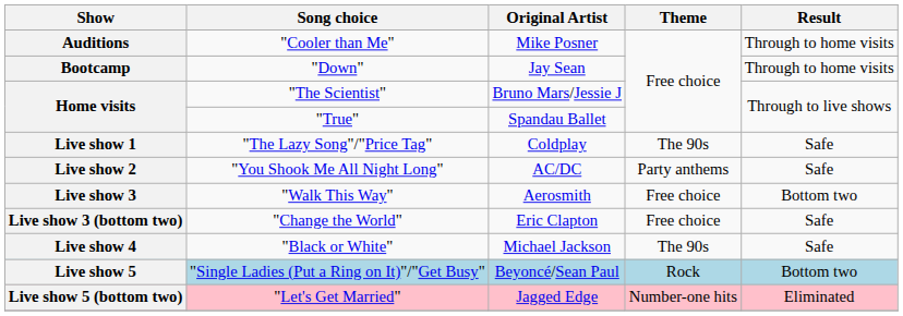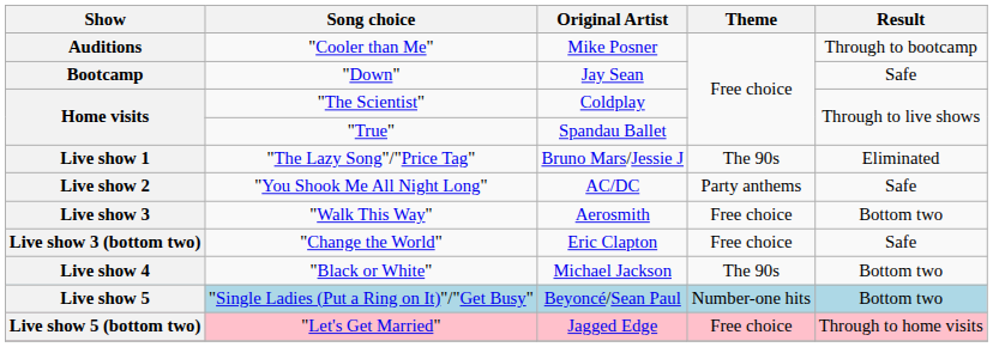Auditions | Result: Through to home visits -> Through to bootcamp
Bootcamp | Result: Through to home visits -> Safe
Home visits / "The Scientist" | Original Artist: Bruno Mars/Jessie J -> Coldplay
Live show 1 | Original Artist: Coldplay -> Bruno Mars/Jessie J
Live show 1 | Result: Safe -> Eliminated
Live show 4 | Result: Safe -> Bottom two
Live show 5 | Theme: Rock -> Number-one hits
Live show 5 (bottom two) | Theme: Number-one hits -> Free choice
Live show 5 (bottom two) | Result: Eliminated -> Through to home visits
